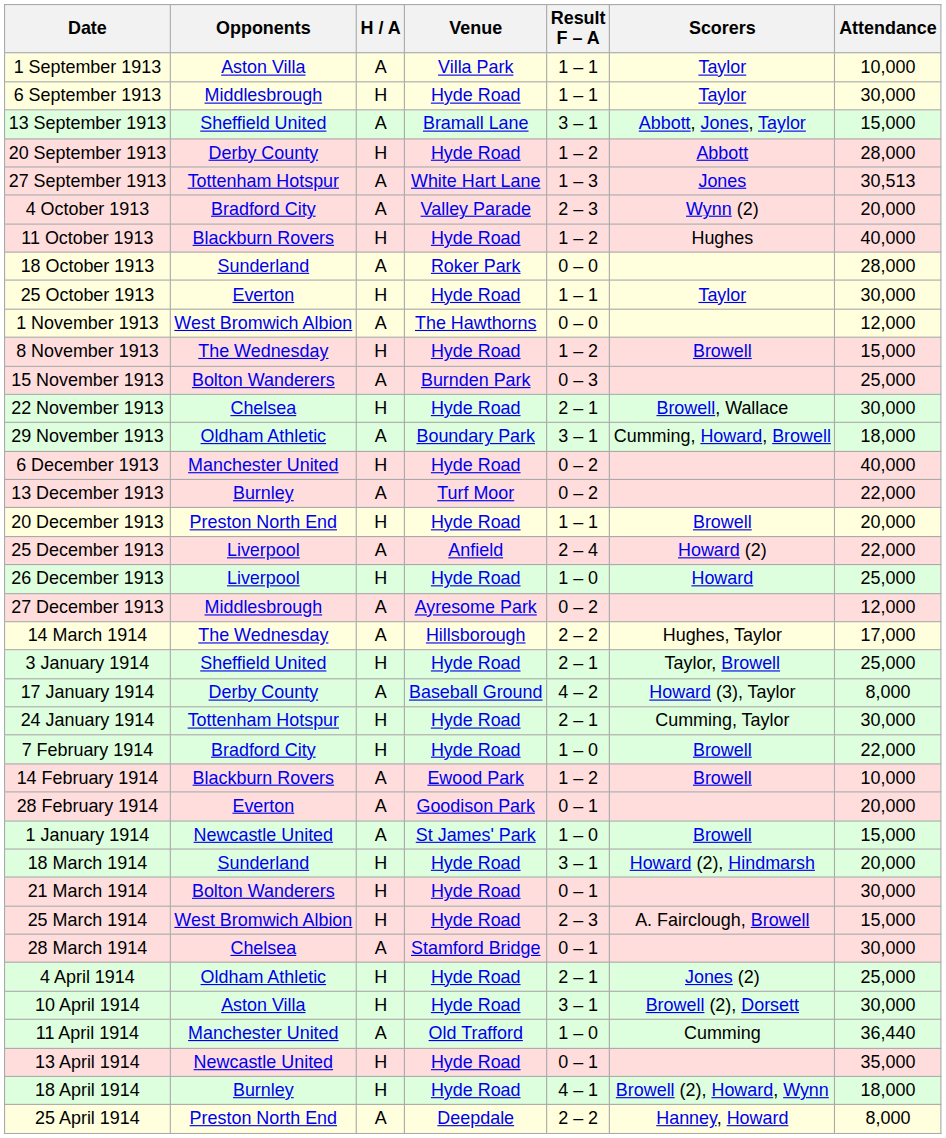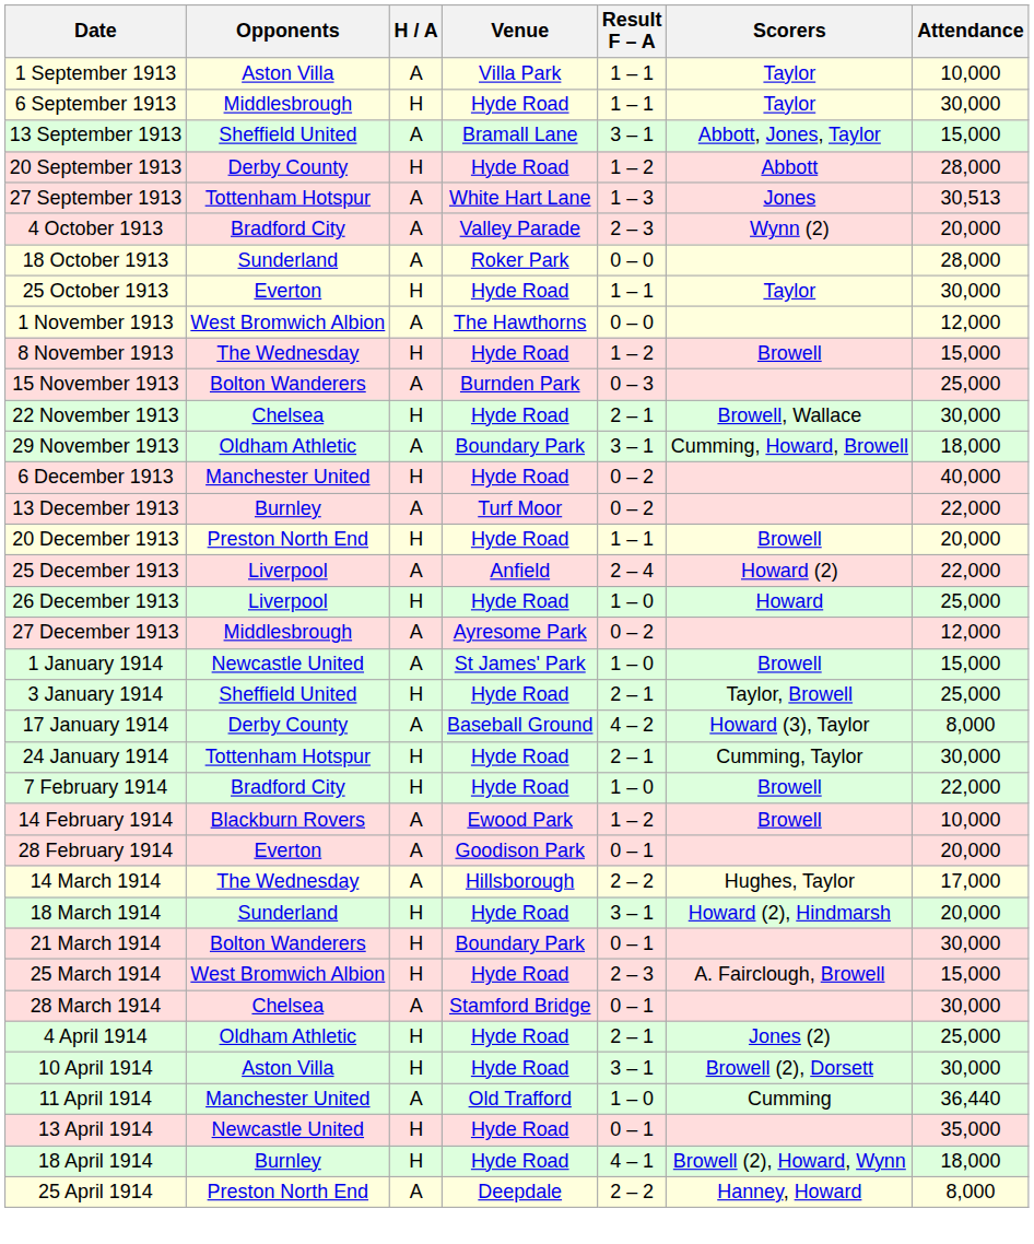- row: 11 October 1913 | Blackburn Rovers | H | Hyde Road | 1 – 2 | Hughes | 40,000
rows swapped: 1 January 1914 <-> 14 March 1914
21 March 1914 | Venue: Hyde Road -> Boundary Park
